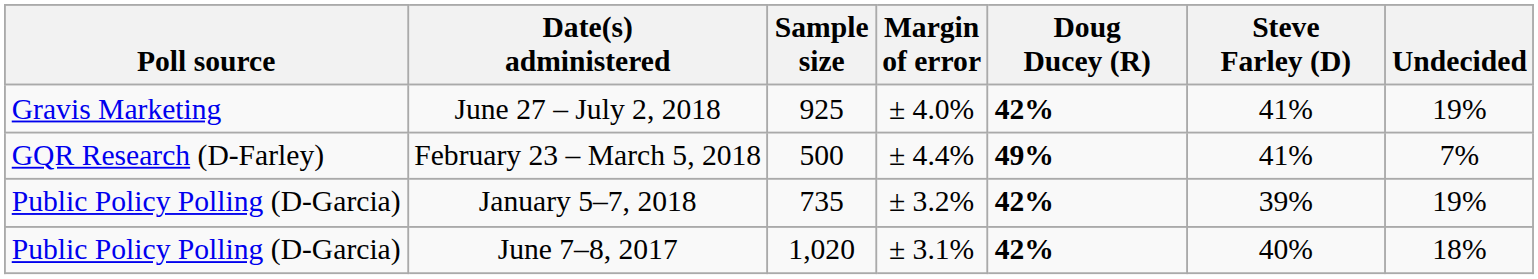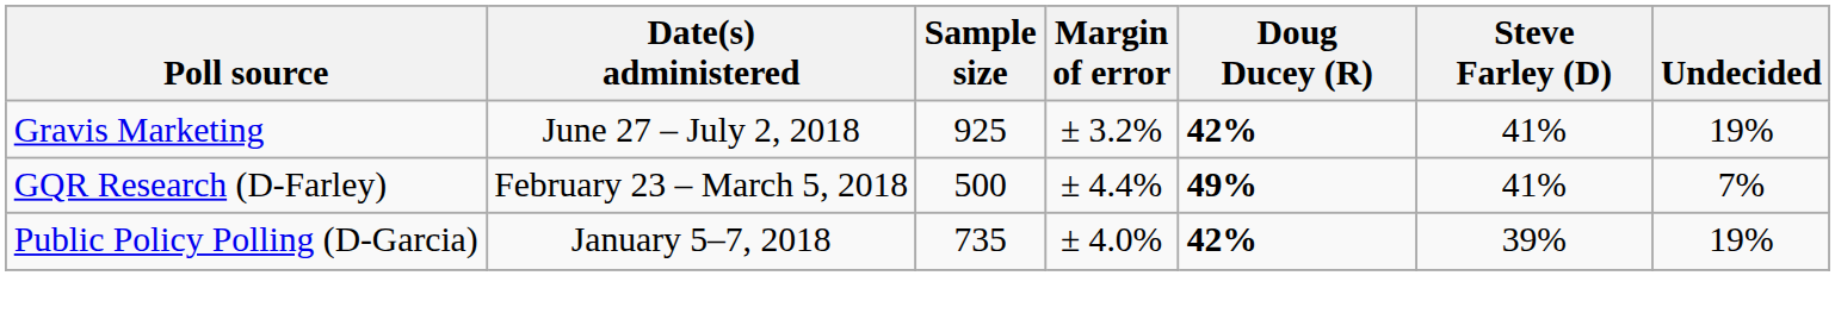June 27 – July 2, 2018 | Margin of error: ± 4.0% -> ± 3.2%
January 5–7, 2018 | Margin of error: ± 3.2% -> ± 4.0%
- row: Public Policy Polling (D-Garcia) | June 7–8, 2017 | 1,020 | ± 3.1% | 42% | 40% | 18%
